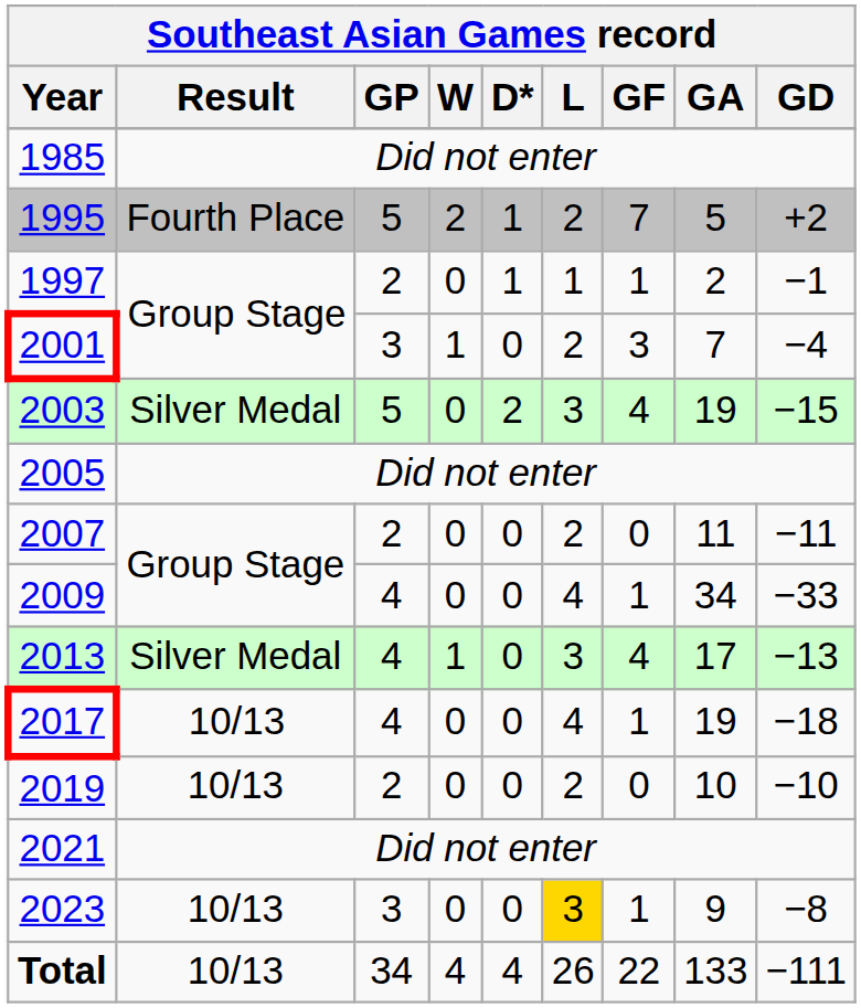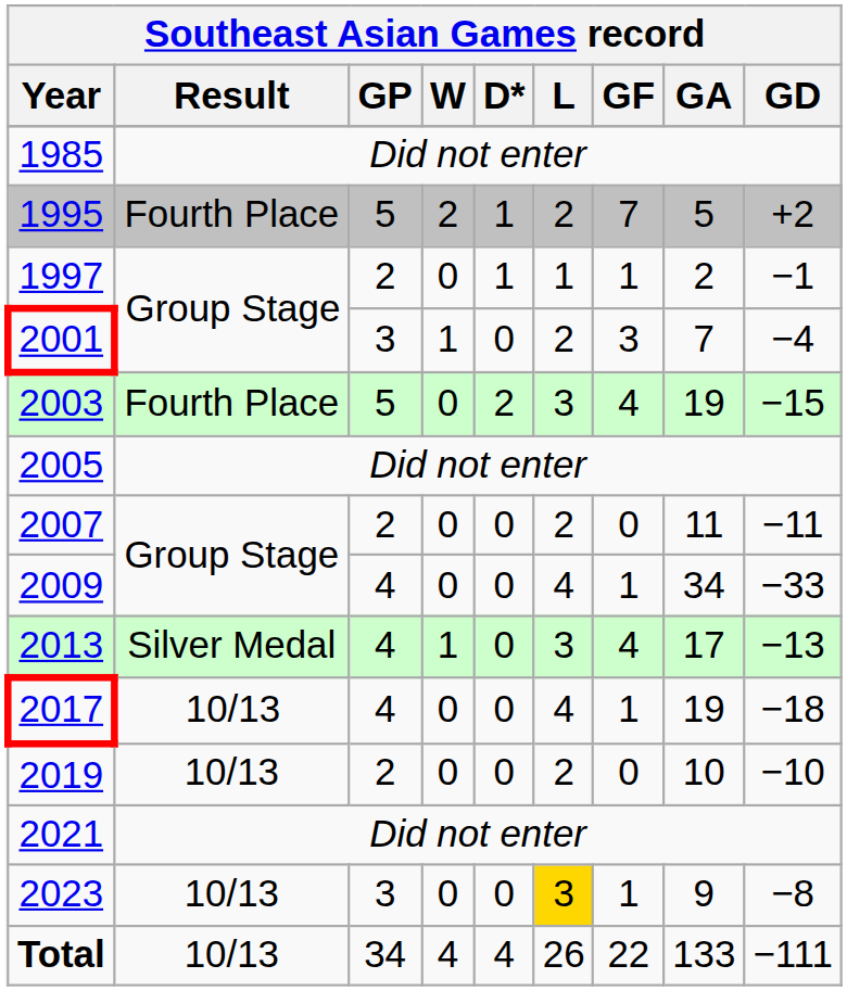2003 | Result: Silver Medal -> Fourth Place
